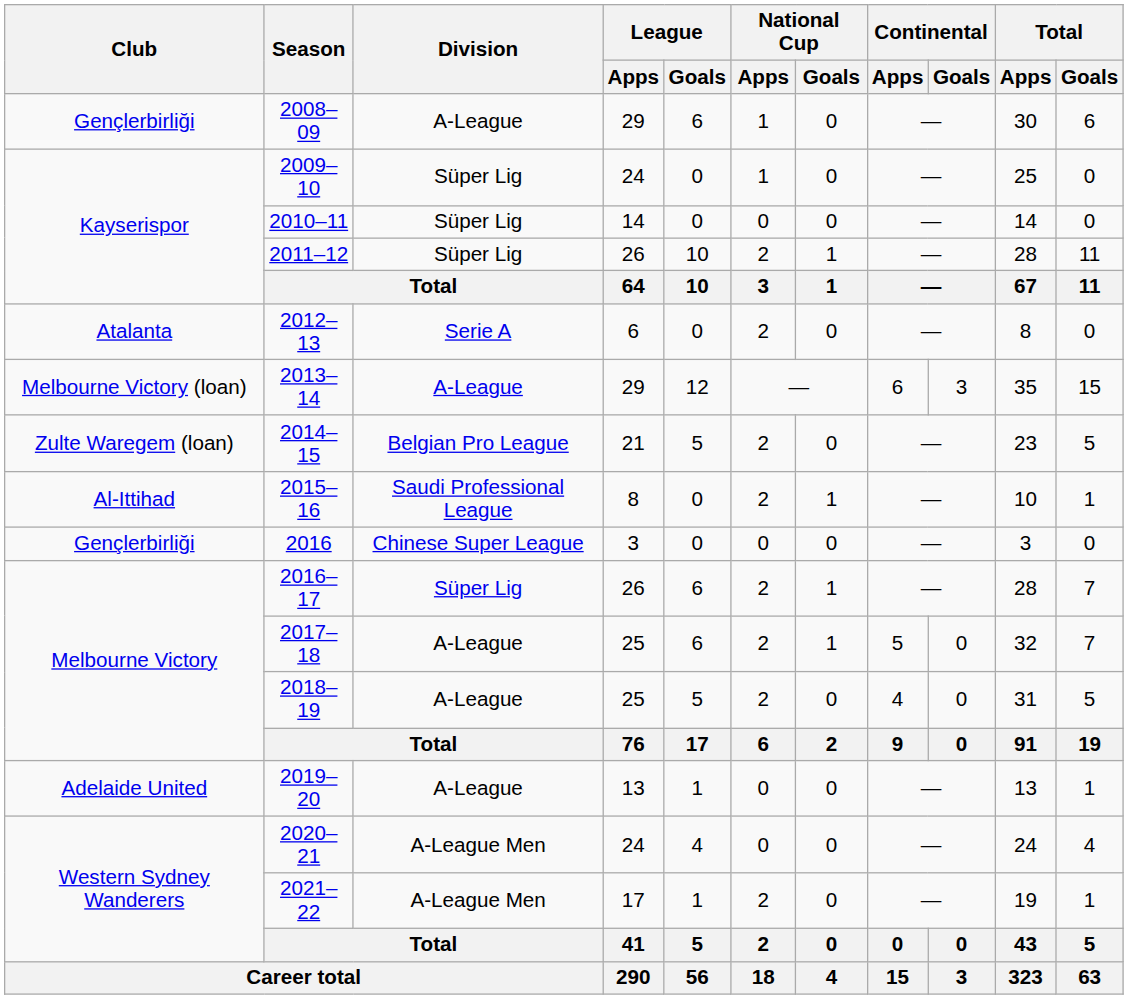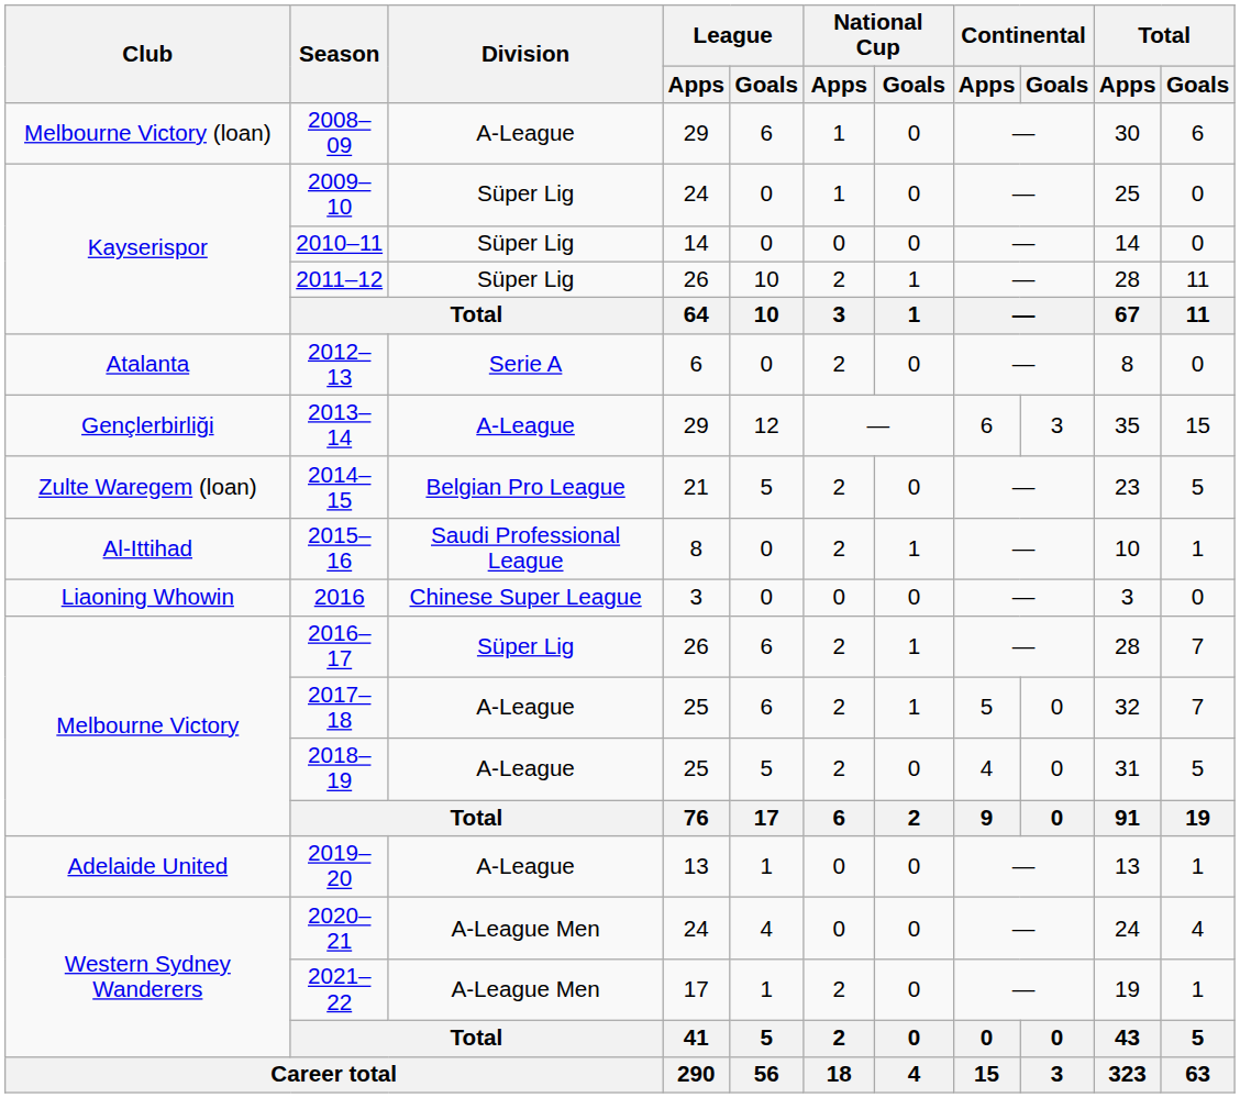2008–09 | Club: Gençlerbirliği -> Melbourne Victory (loan)
2013–14 | Club: Melbourne Victory (loan) -> Gençlerbirliği
2016 | Club: Gençlerbirliği -> Liaoning Whowin
